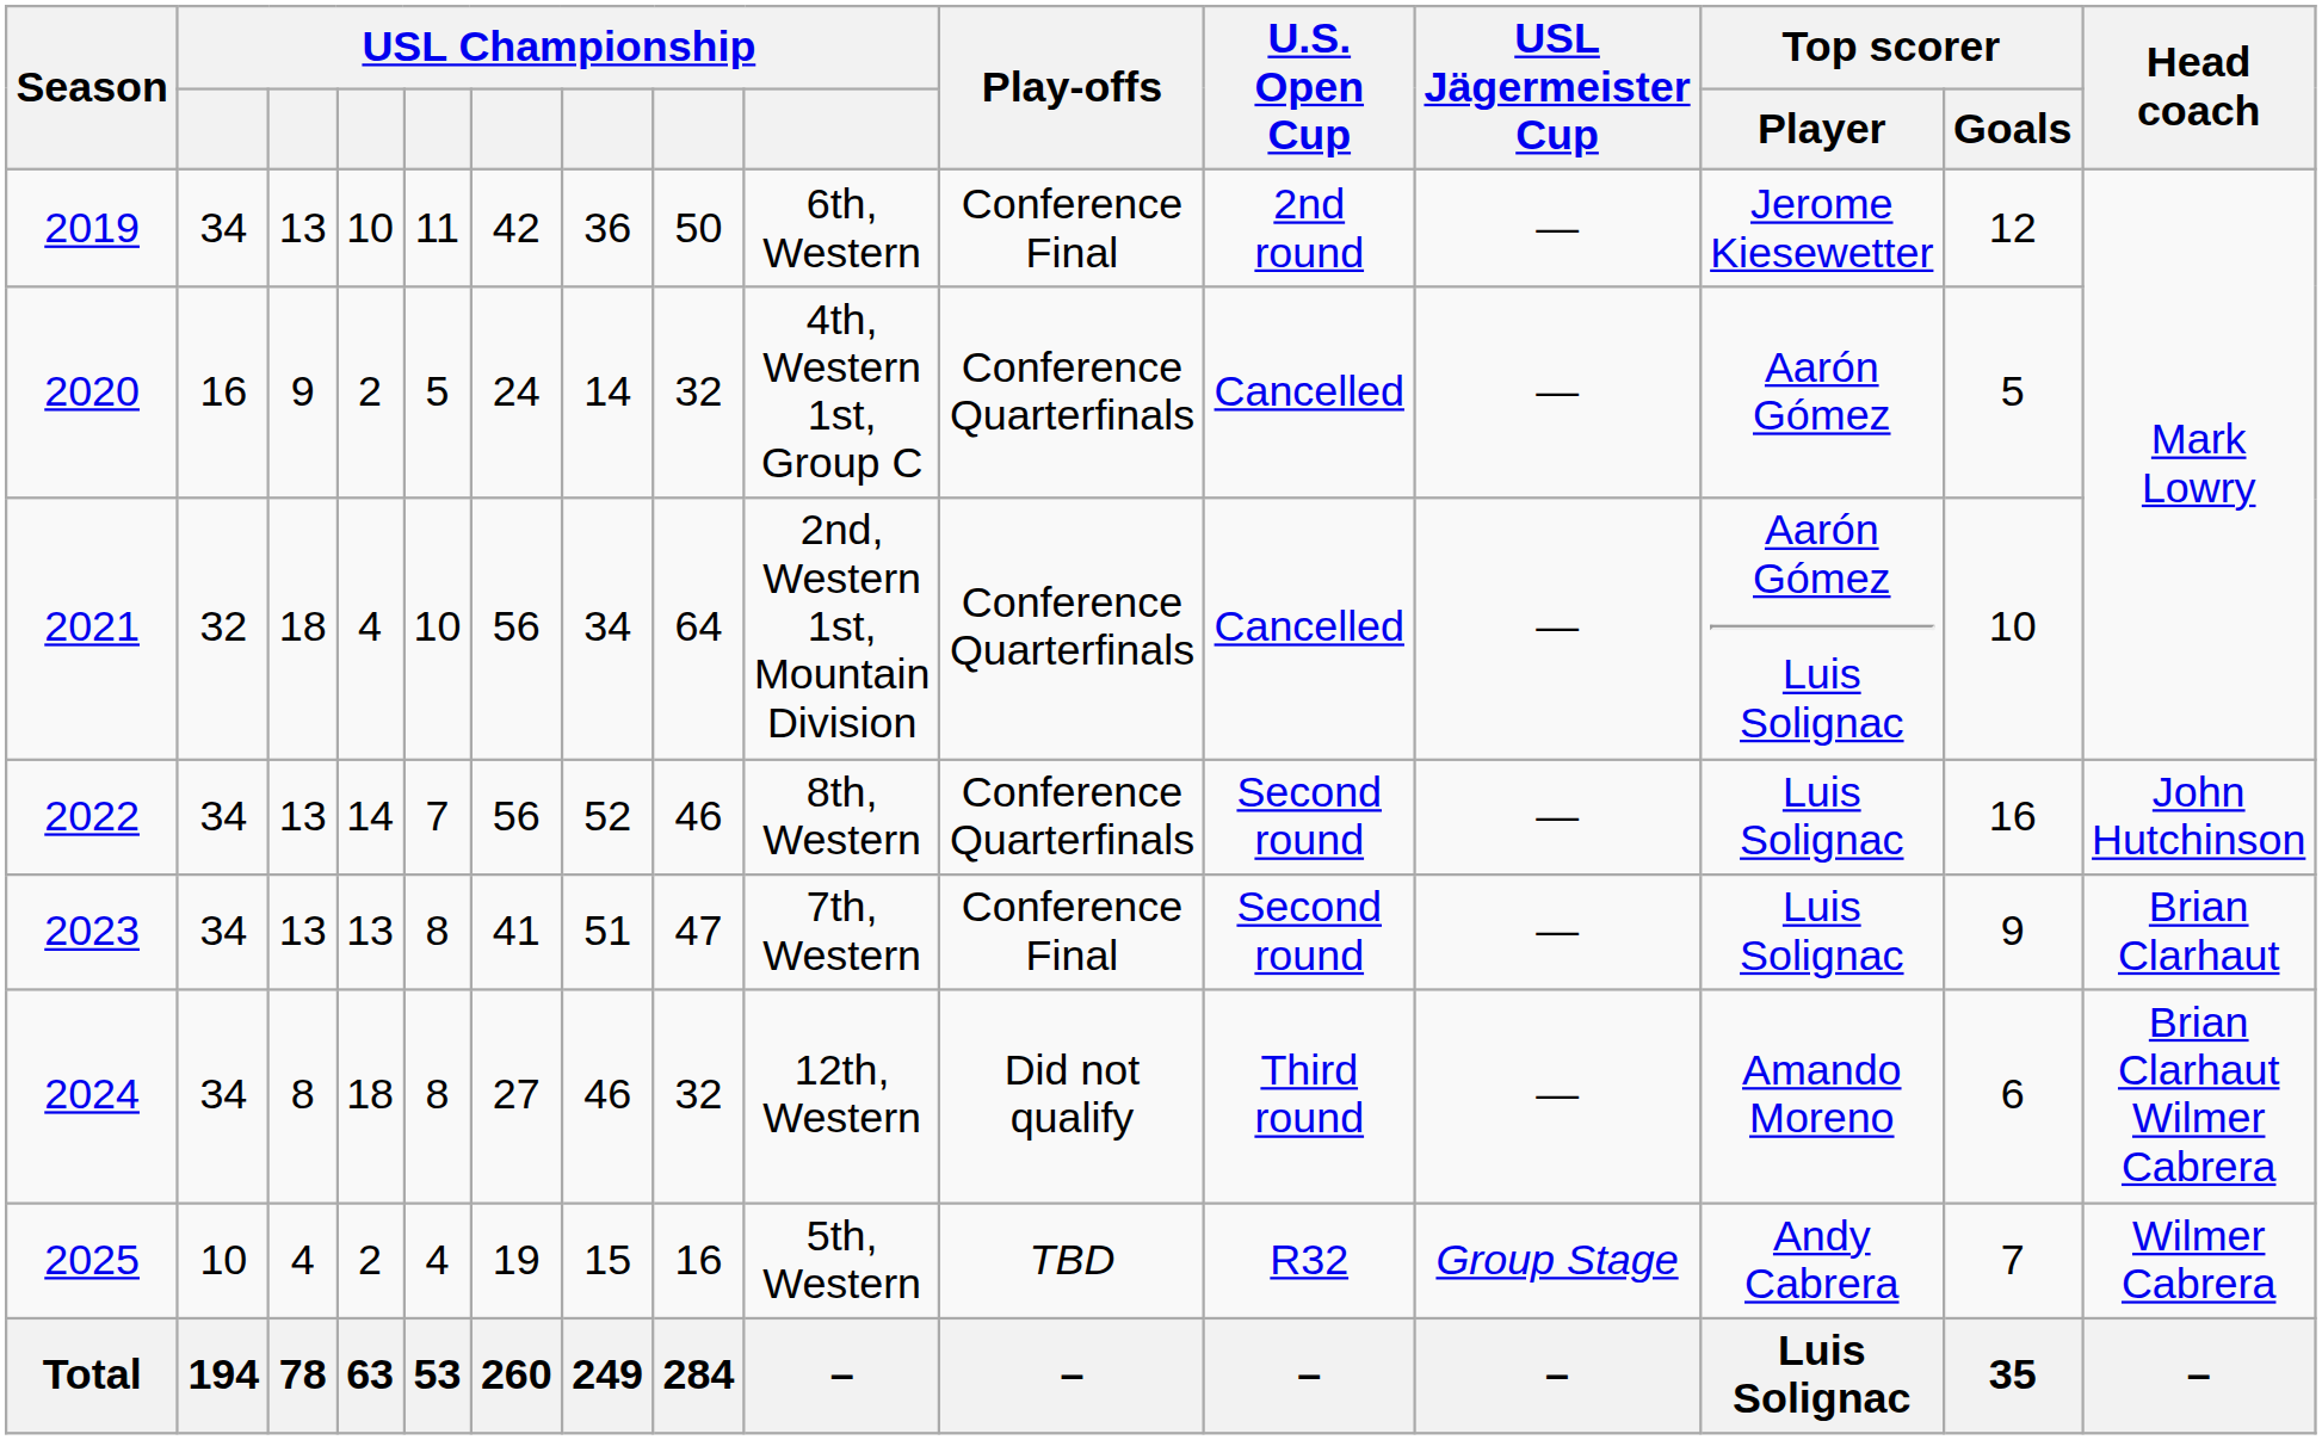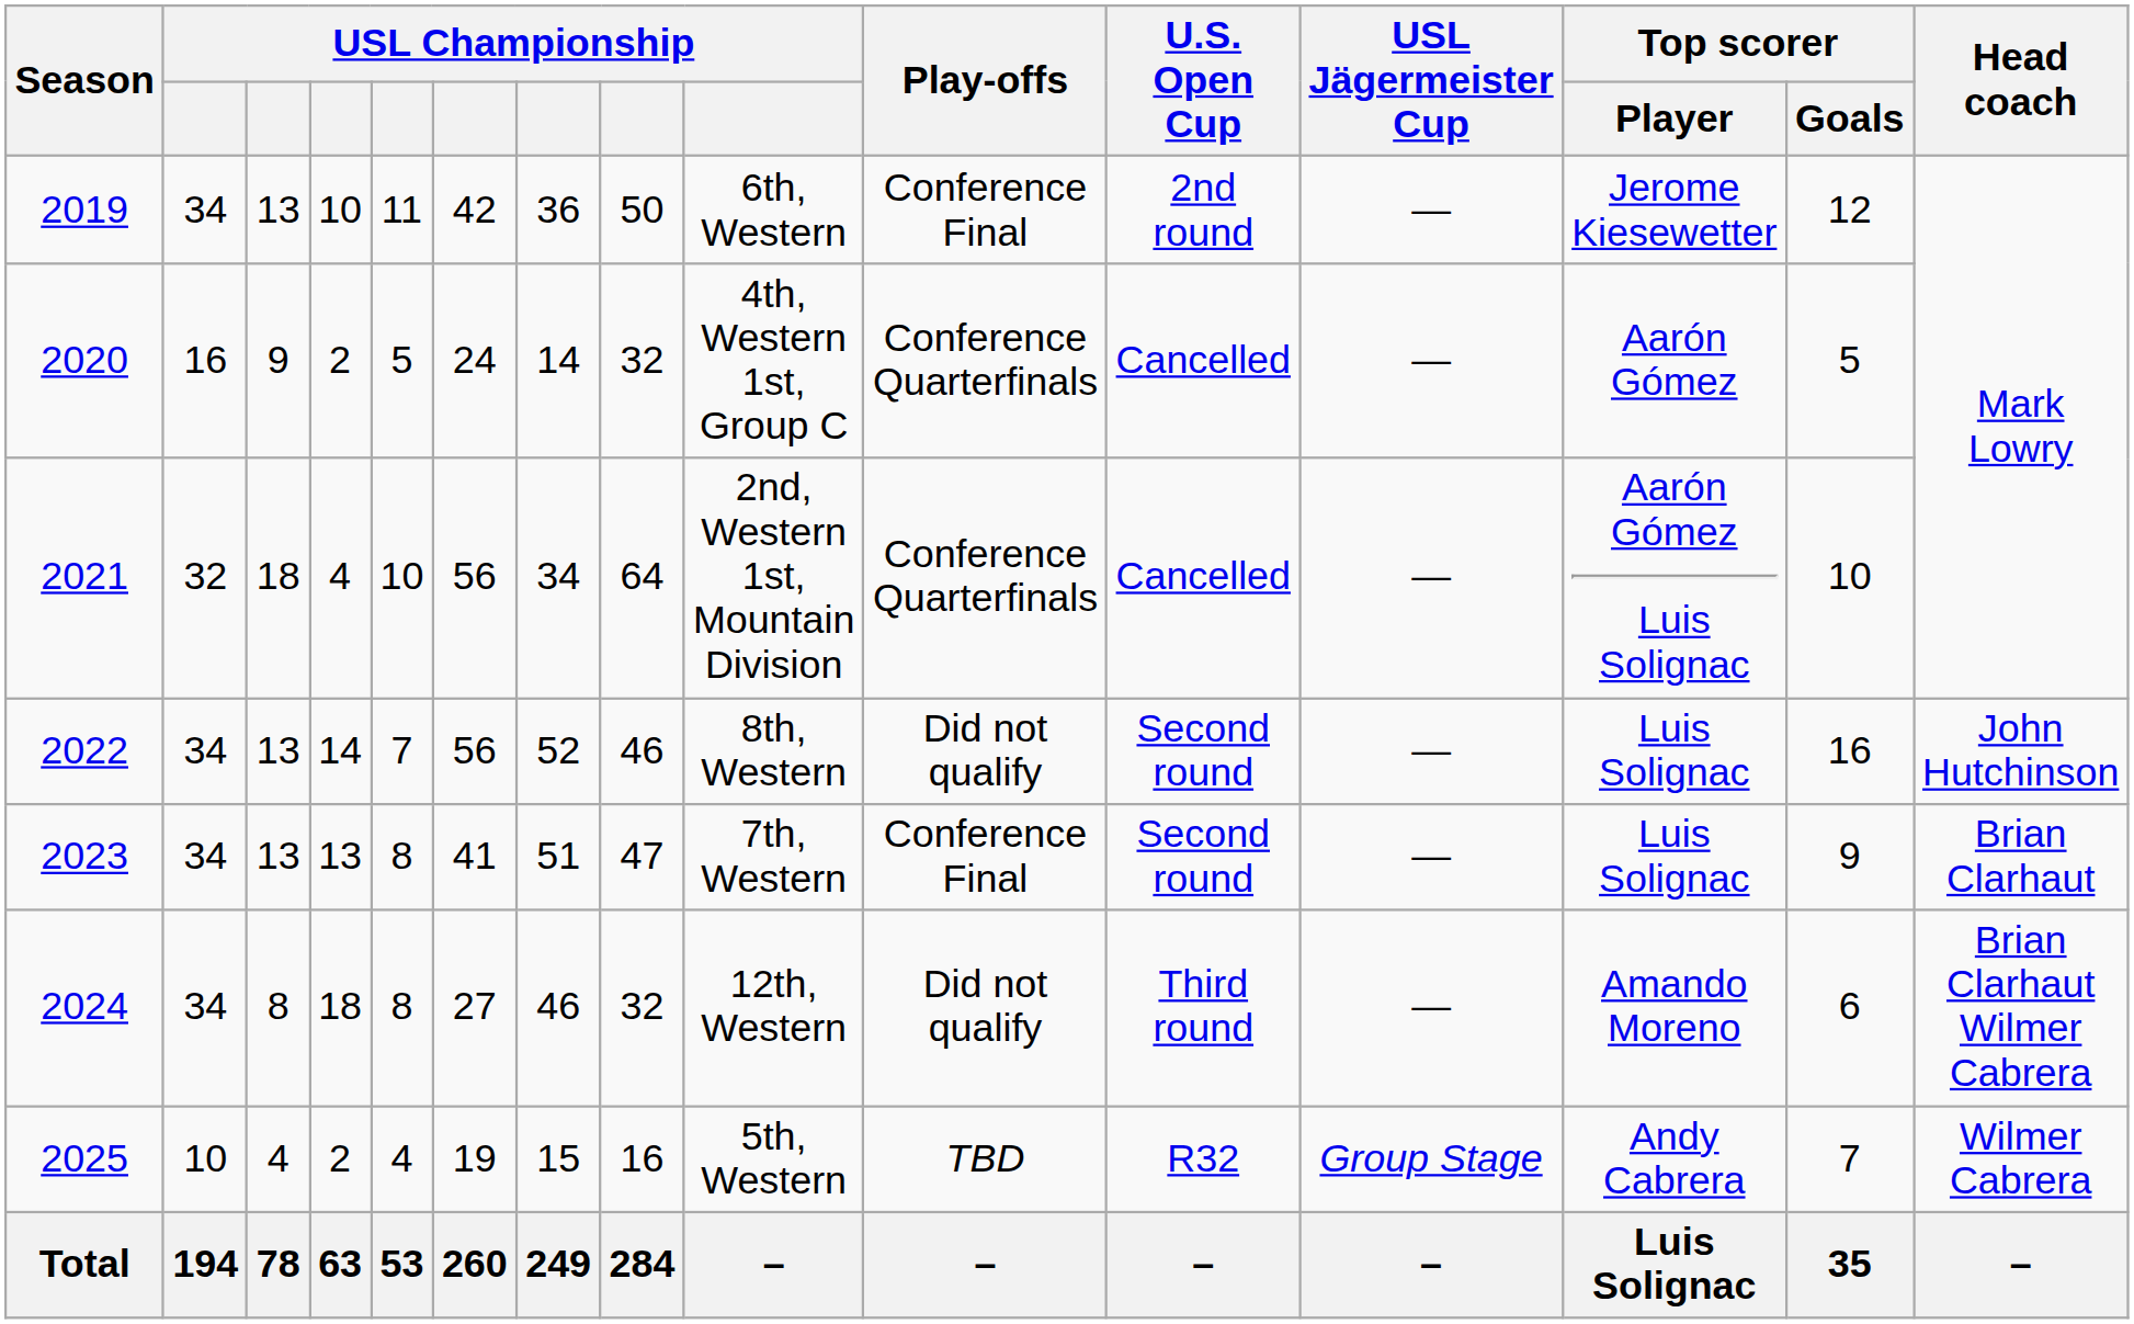2022 | Play-offs: Conference Quarterfinals -> Did not qualify
